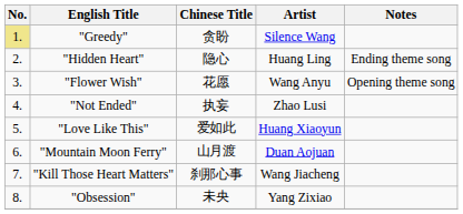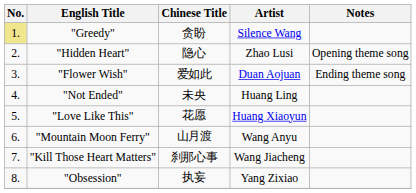"Hidden Heart" | Artist: Huang Ling -> Zhao Lusi
"Hidden Heart" | Notes: Ending theme song -> Opening theme song
"Flower Wish" | Chinese Title: 花愿 -> 爱如此
"Flower Wish" | Artist: Wang Anyu -> Duan Aojuan
"Flower Wish" | Notes: Opening theme song -> Ending theme song
"Not Ended" | Chinese Title: 执妄 -> 未央
"Not Ended" | Artist: Zhao Lusi -> Huang Ling
"Love Like This" | Chinese Title: 爱如此 -> 花愿
"Mountain Moon Ferry" | Artist: Duan Aojuan -> Wang Anyu
"Obsession" | Chinese Title: 未央 -> 执妄
